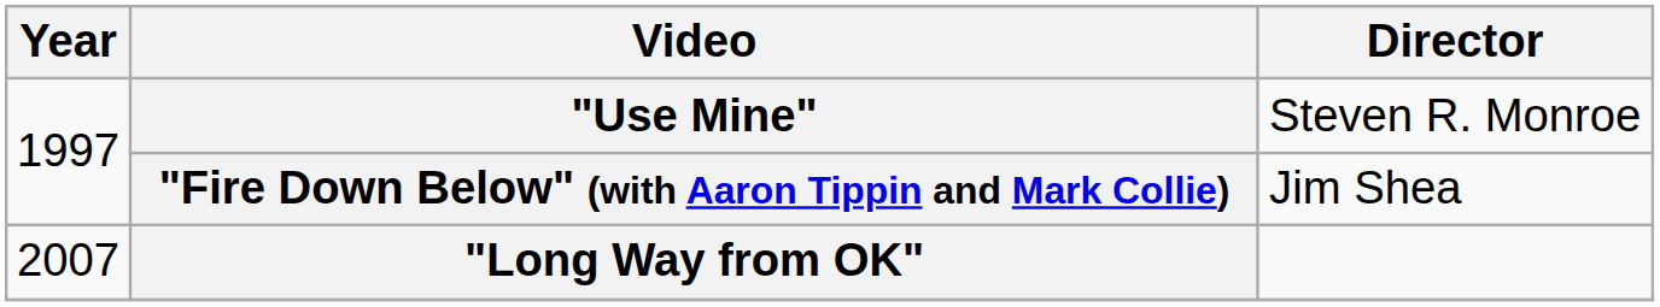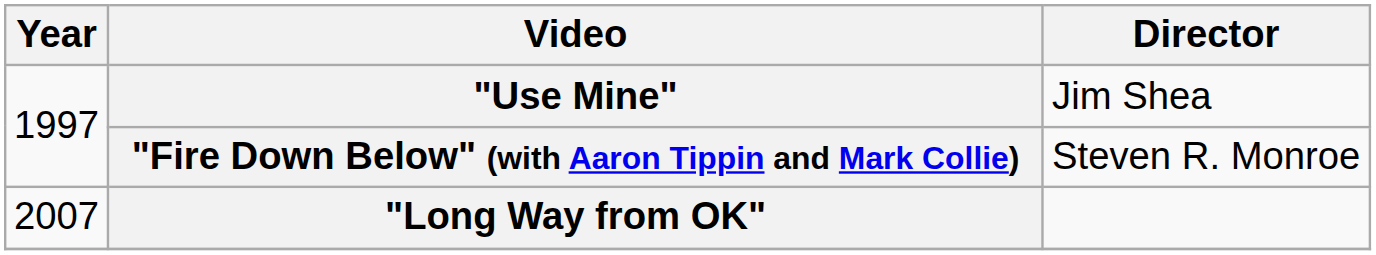"Use Mine" | Director: Steven R. Monroe -> Jim Shea
"Fire Down Below" (with Aaron Tippin and Mark Collie) | Director: Jim Shea -> Steven R. Monroe
